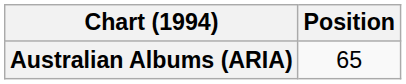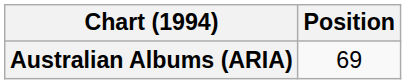Australian Albums (ARIA) | Position: 65 -> 69
